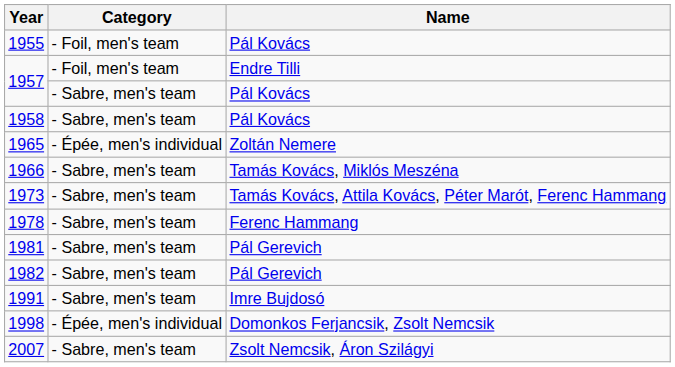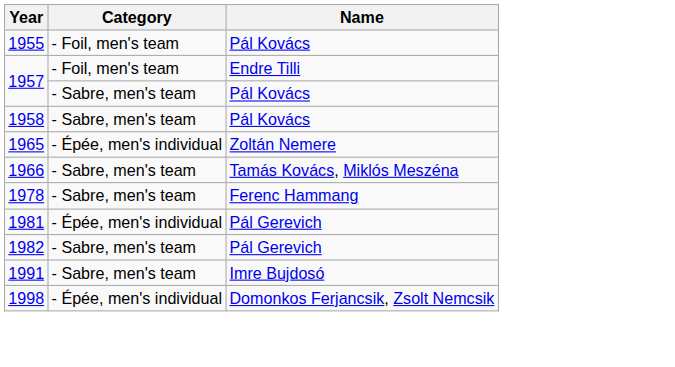- row: 1973 | - Sabre, men's team | Tamás Kovács, Attila Kovács, Péter Marót, Ferenc Hammang
1981 | Category: - Sabre, men's team -> - Épée, men's individual
- row: 2007 | - Sabre, men's team | Zsolt Nemcsik, Áron Szilágyi
